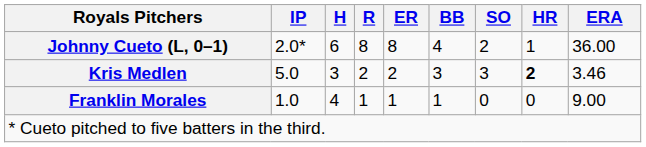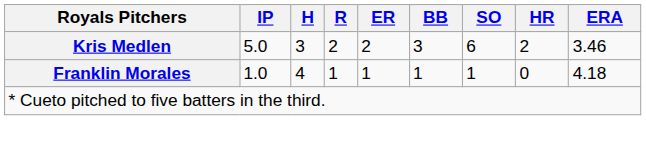- row: Johnny Cueto (L, 0–1) | 2.0* | 6 | 8 | 8 | 4 | 2 | 1 | 36.00
Kris Medlen | SO: 3 -> 6
Kris Medlen | HR: bold -> normal
Franklin Morales | SO: 0 -> 1
Franklin Morales | ERA: 9.00 -> 4.18
